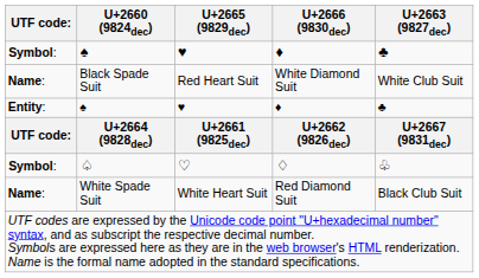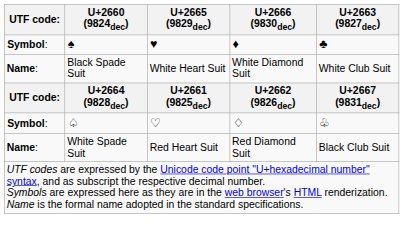Black Spade Suit | U+2665 (9829dec): Red Heart Suit -> White Heart Suit
- row: Entity: | ♠ | ♥ | ♦ | ♣
White Spade Suit | U+2665 (9829dec): White Heart Suit -> Red Heart Suit
